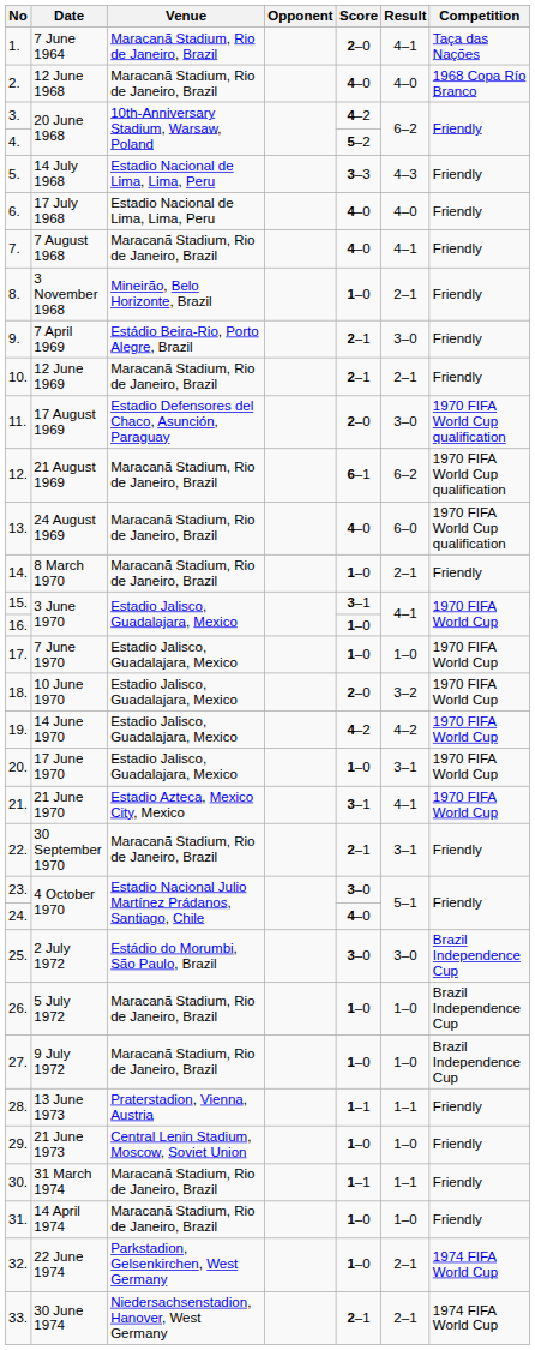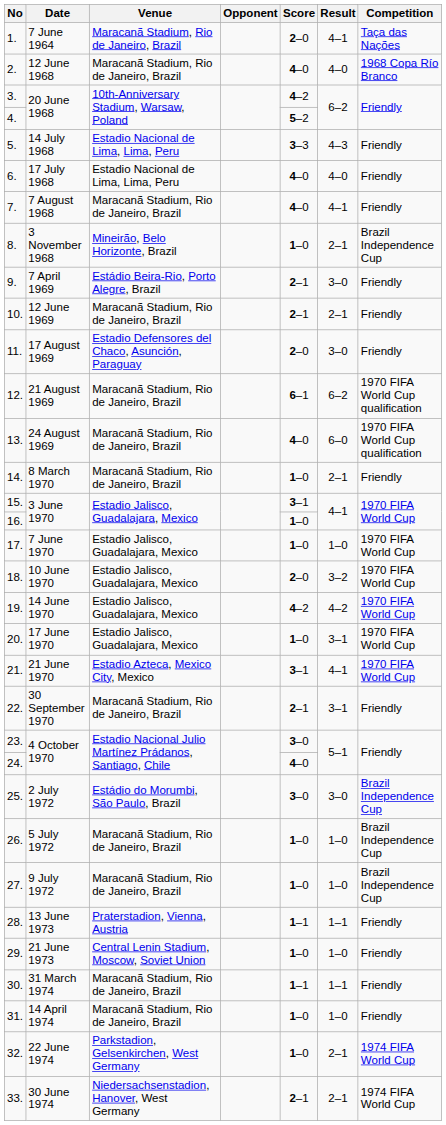3 November 1968 | Competition: Friendly -> Brazil Independence Cup
17 August 1969 | Competition: 1970 FIFA World Cup qualification -> Friendly
